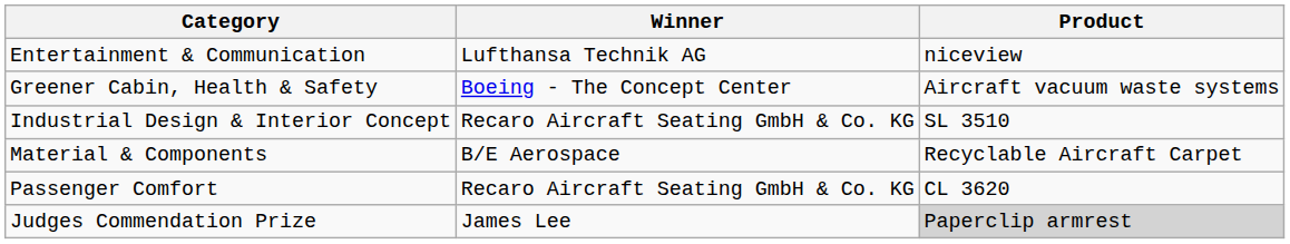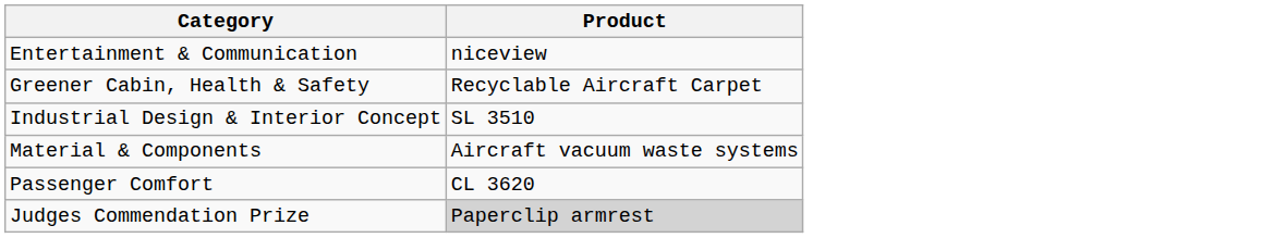- column: Winner | Lufthansa Technik AG | Boeing - The Concept Center | Recaro Aircraft Seating GmbH & Co. KG | B/E Aerospace | Recaro Aircraft Seating GmbH & Co. KG | James Lee
Greener Cabin, Health & Safety | Product: Aircraft vacuum waste systems -> Recyclable Aircraft Carpet
Material & Components | Product: Recyclable Aircraft Carpet -> Aircraft vacuum waste systems
